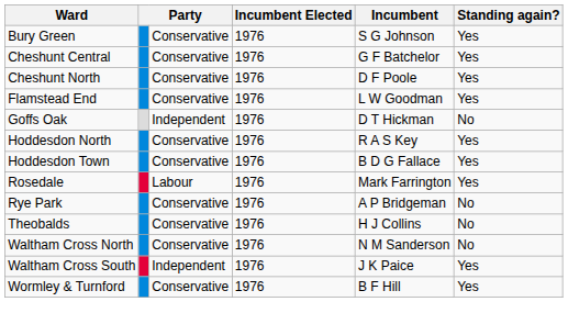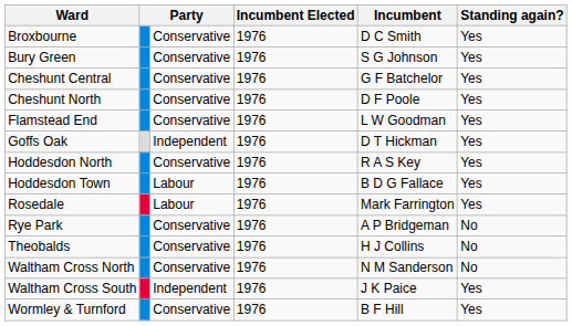+ row: Broxbourne | Conservative | 1976 | D C Smith | Yes
Goffs Oak | Standing again?: No -> Yes
Hoddesdon Town | column 3: Conservative -> Labour
